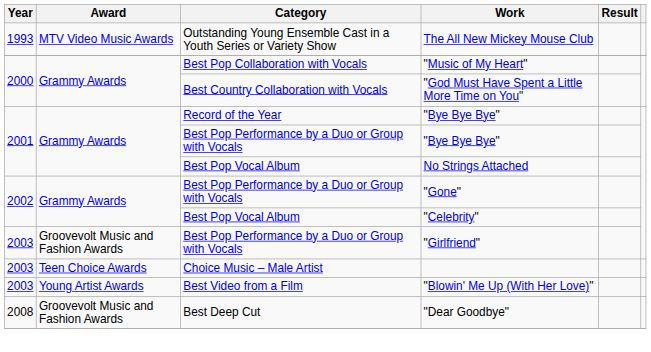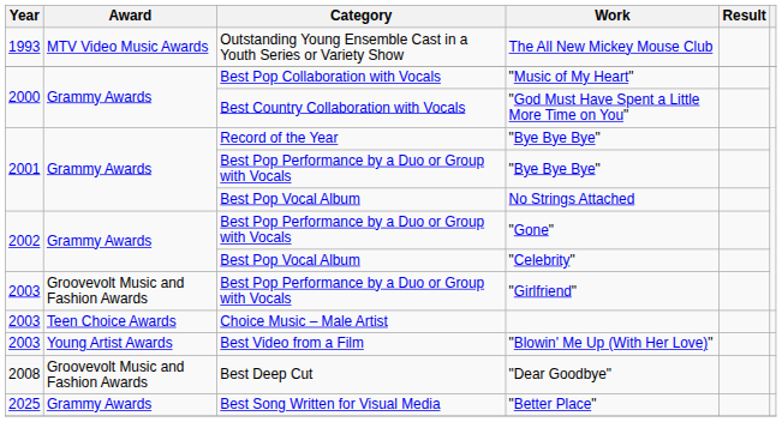+ row: 2025 | Grammy Awards | Best Song Written for Visual Media | "Better Place"
